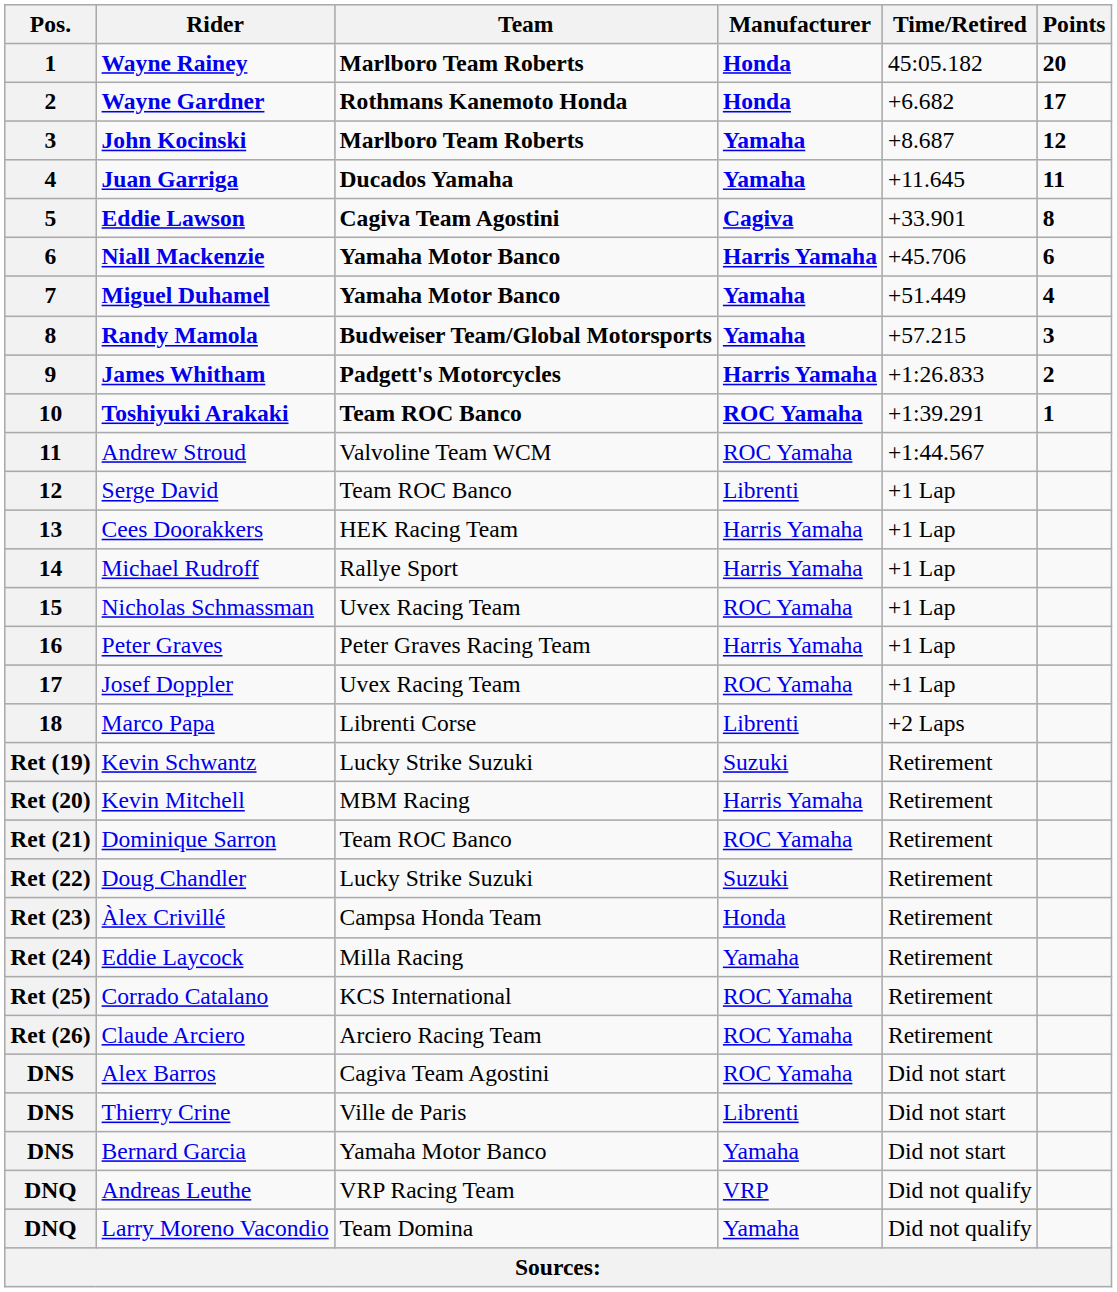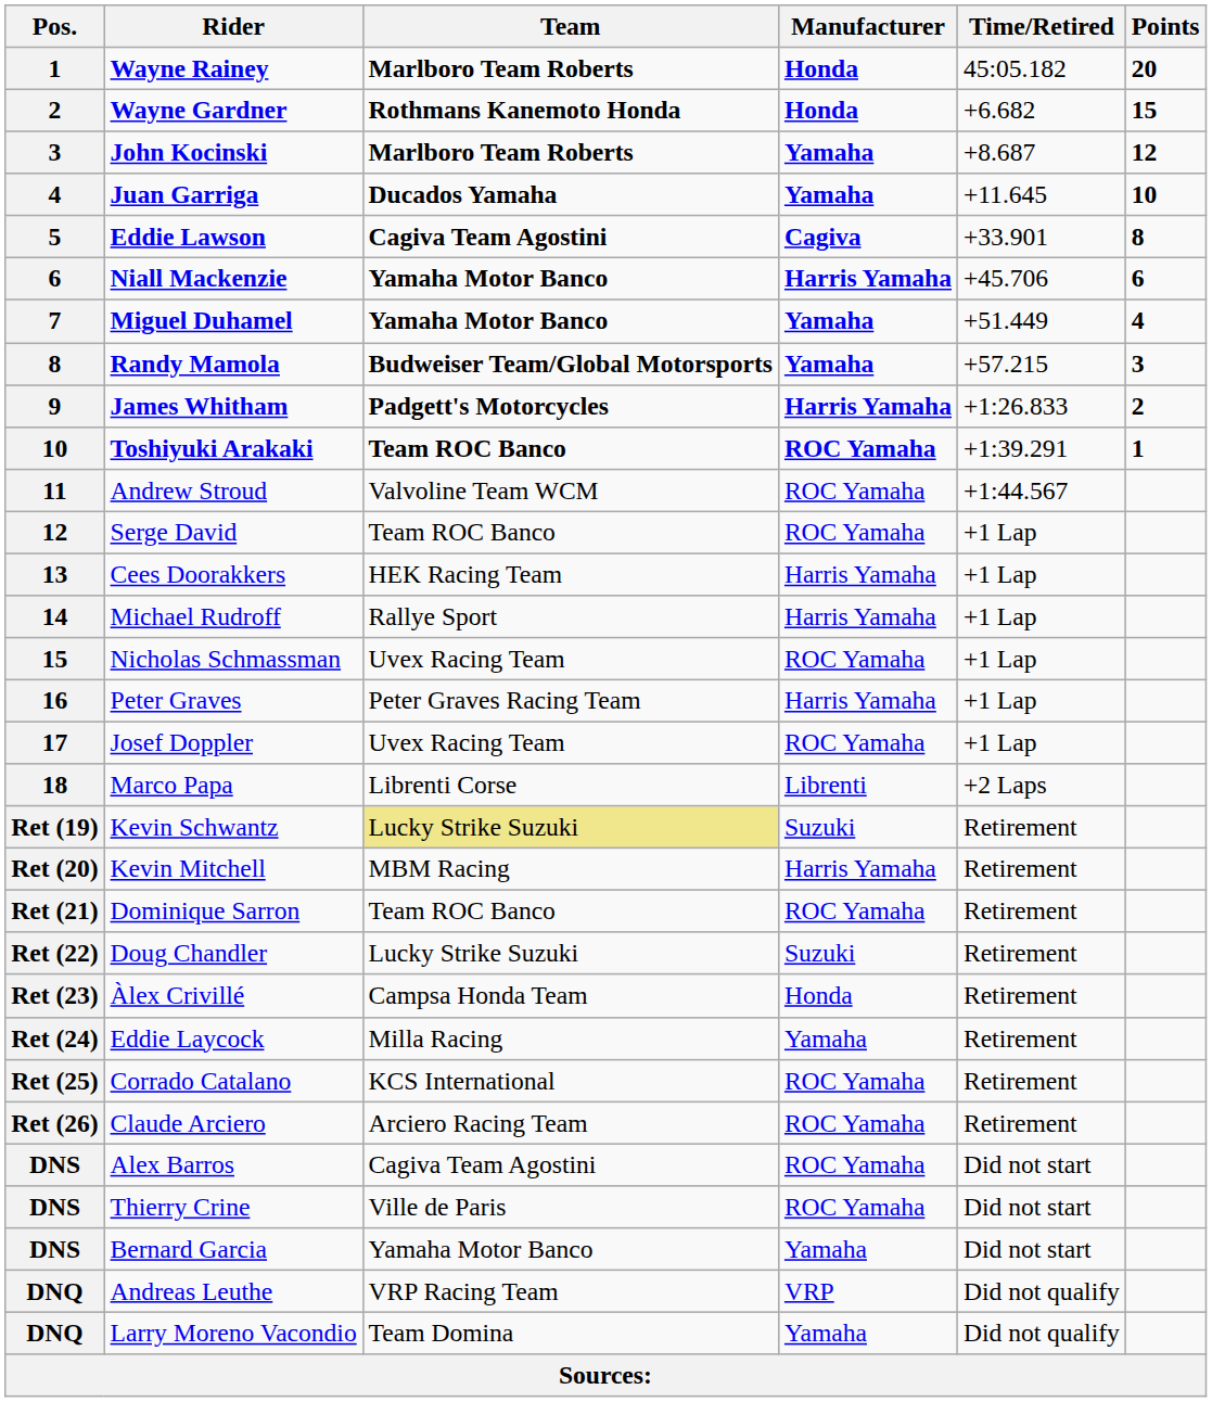Wayne Gardner | Points: 17 -> 15
Juan Garriga | Points: 11 -> 10
Serge David | Manufacturer: Librenti -> ROC Yamaha
Kevin Schwantz | Team: no background -> khaki background
Thierry Crine | Manufacturer: Librenti -> ROC Yamaha
